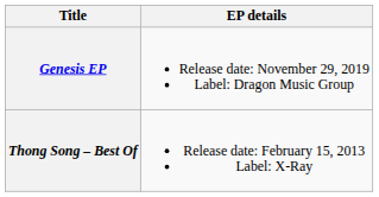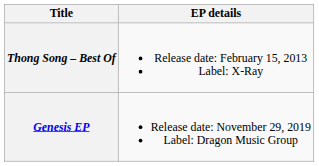rows swapped: Thong Song – Best Of <-> Genesis EP
